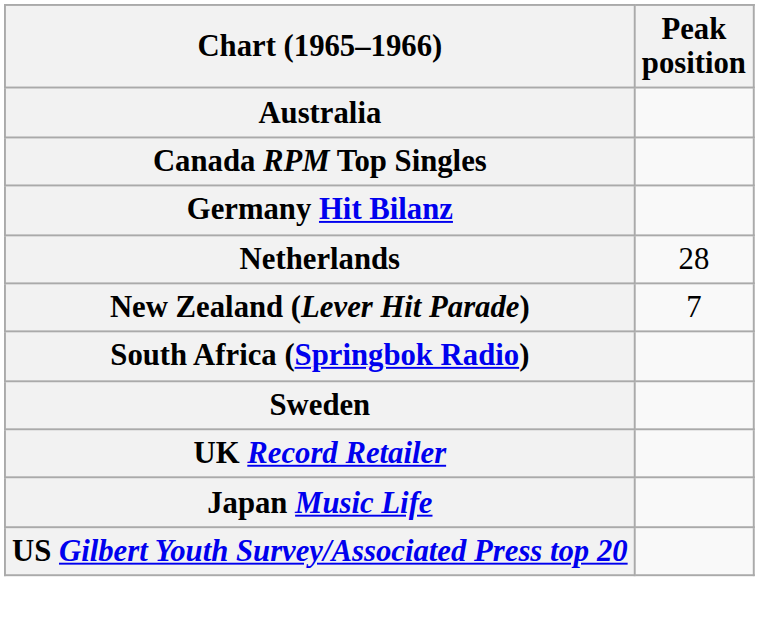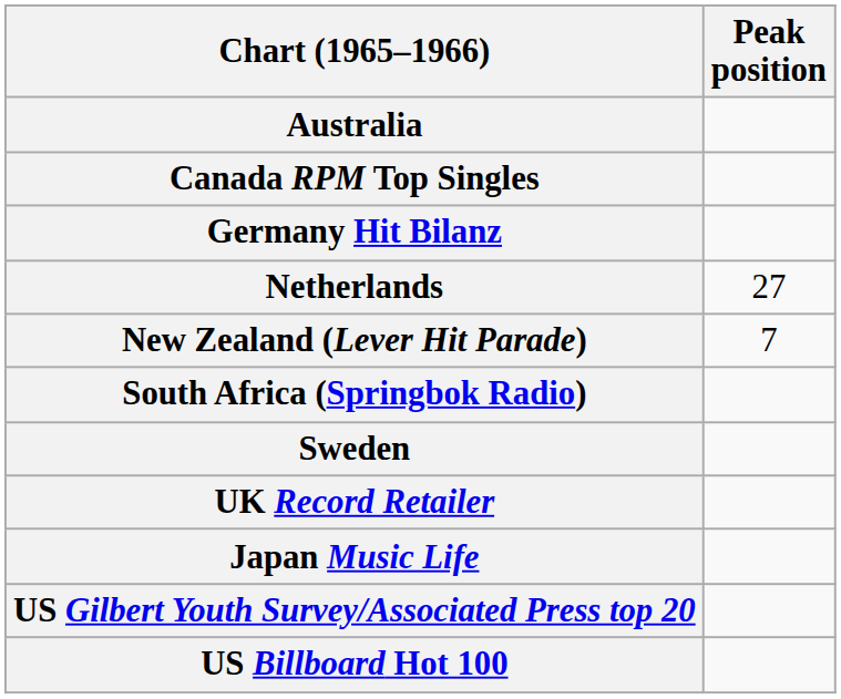Netherlands | Peak position: 28 -> 27
+ row: US Billboard Hot 100
